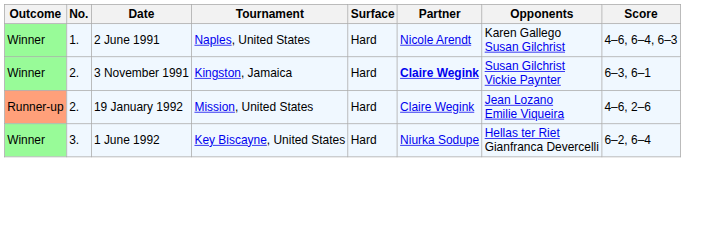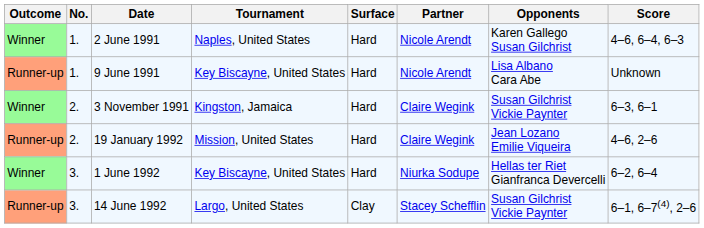+ row: Runner-up | 1. | 9 June 1991 | Key Biscayne, United States | Hard | Nicole Arendt | Lisa Albano Cara Abe | Unknown
3 November 1991 | Partner: bold -> normal
+ row: Runner-up | 3. | 14 June 1992 | Largo, United States | Clay | Stacey Schefflin | Susan Gilchrist Vickie Paynter | 6–1, 6–7(4), 2–6
